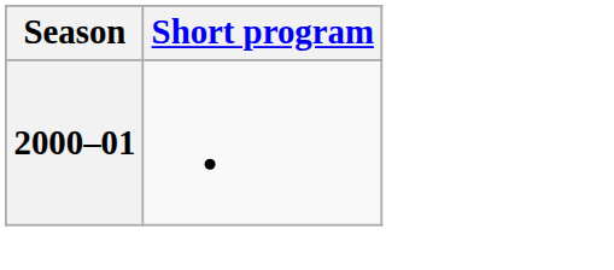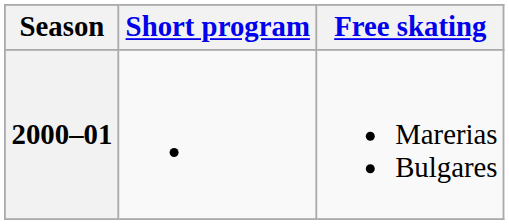+ column: Free skating | Marerias Bulgares
